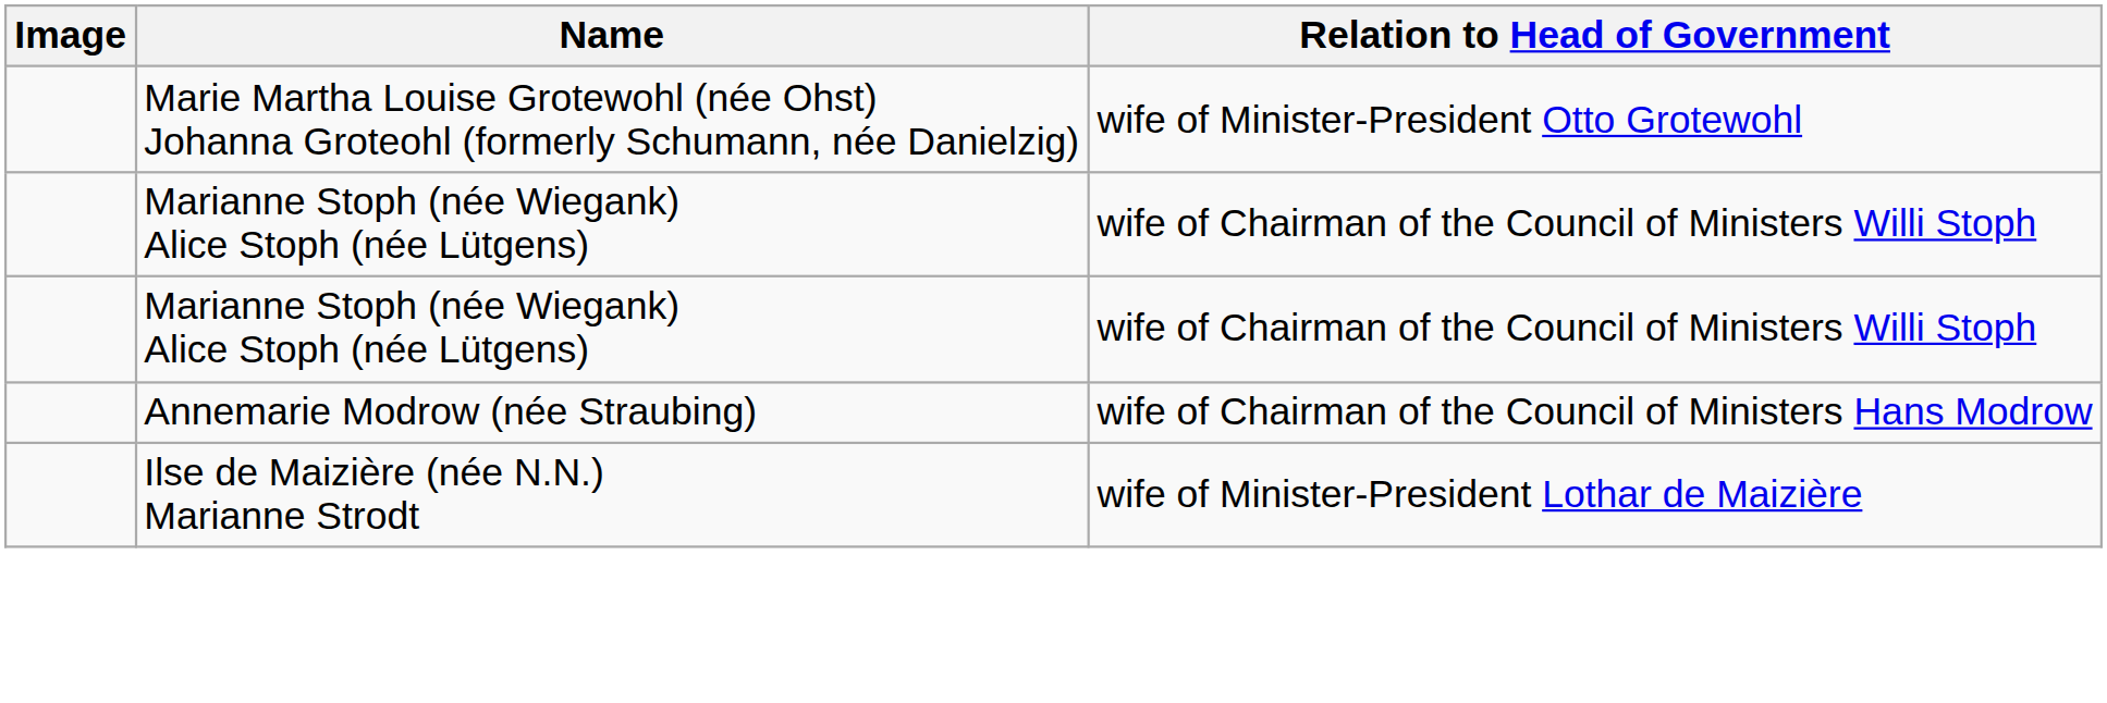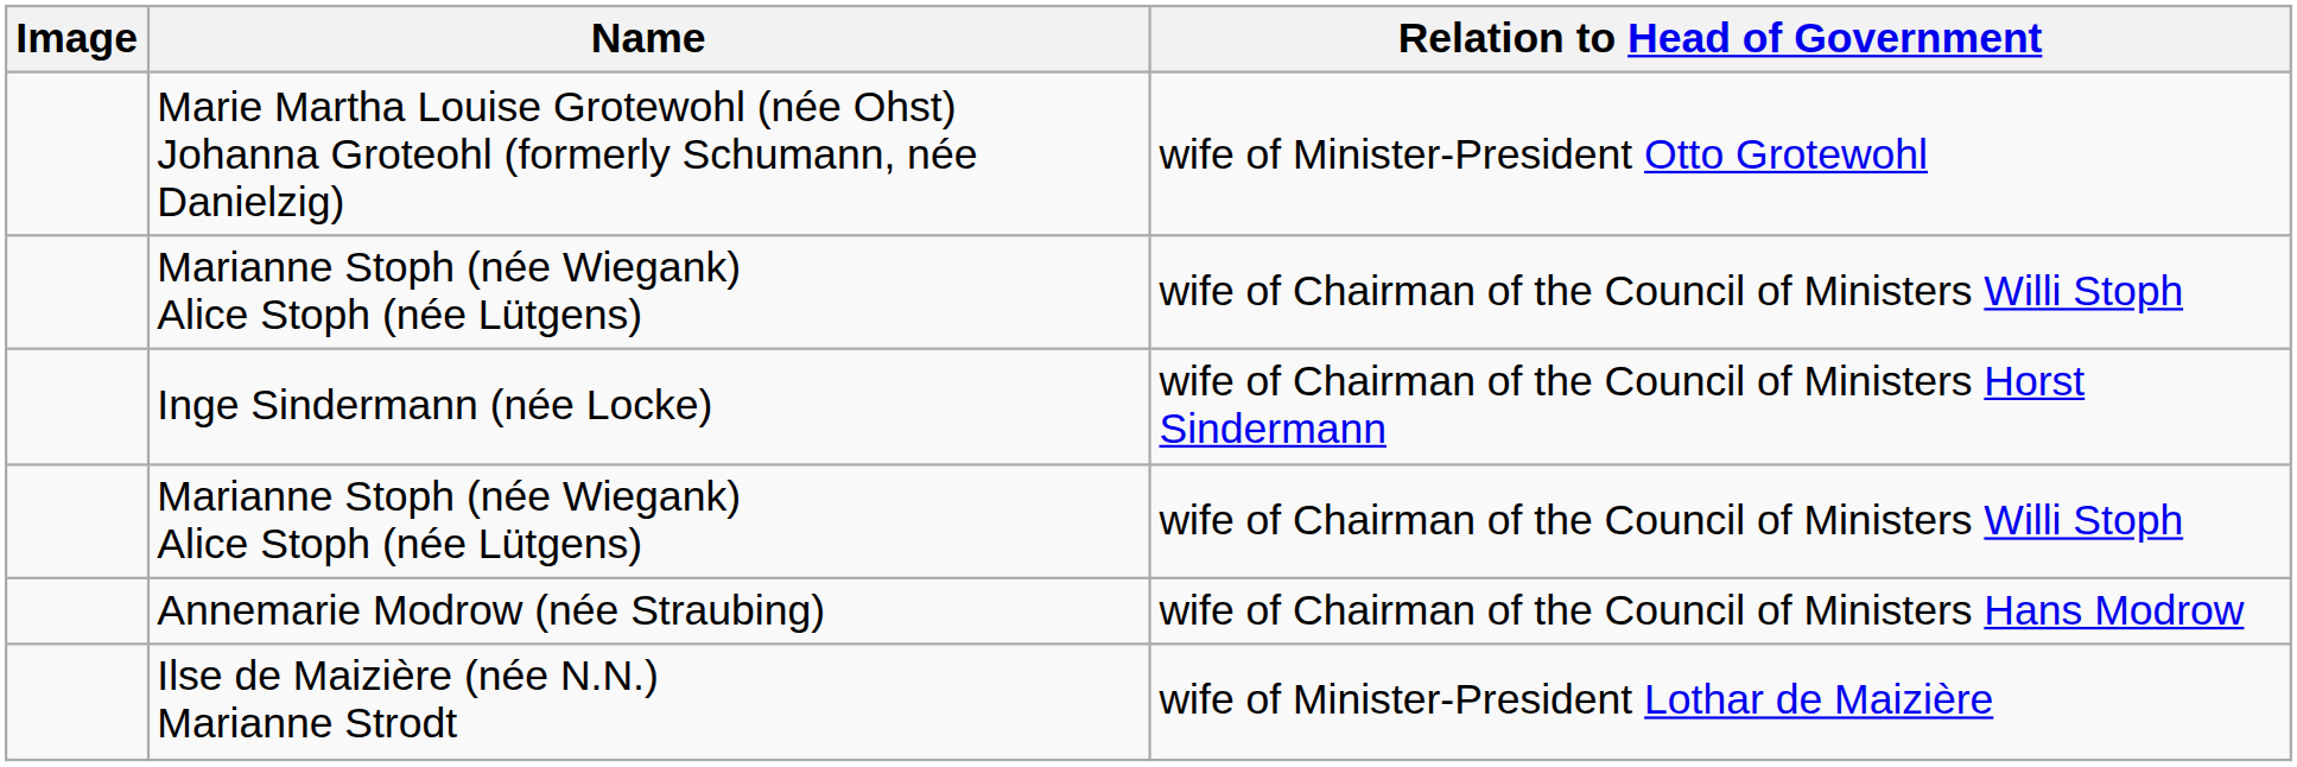+ row: Inge Sindermann (née Locke) | wife of Chairman of the Council of Ministers Horst Sindermann
